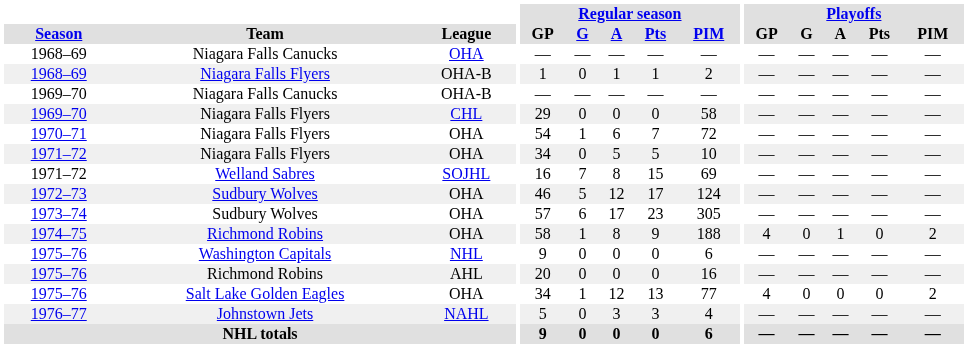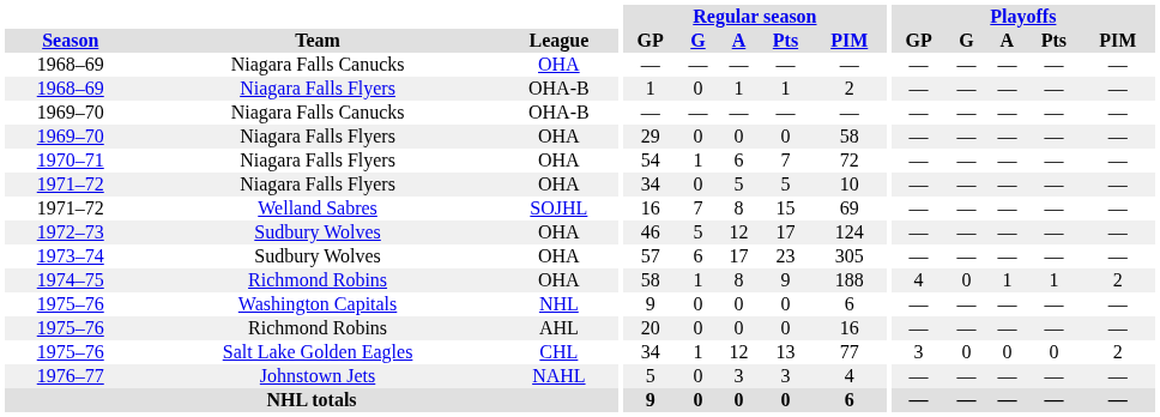1969–70 / Niagara Falls Flyers | League: CHL -> OHA
1974–75 | Playoffs / Pts: 0 -> 1
1975–76 / Salt Lake Golden Eagles | League: OHA -> CHL
1975–76 / Salt Lake Golden Eagles | Playoffs / GP: 4 -> 3
